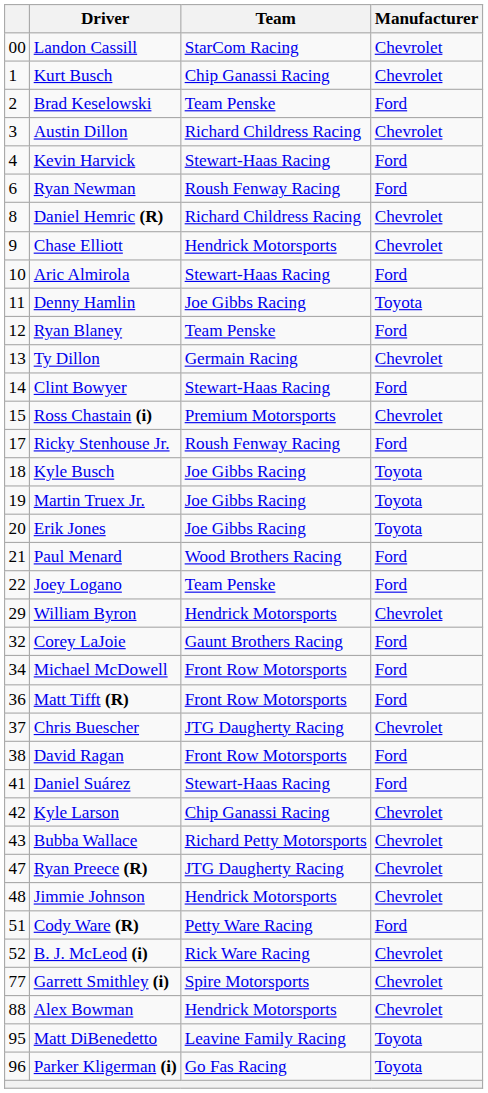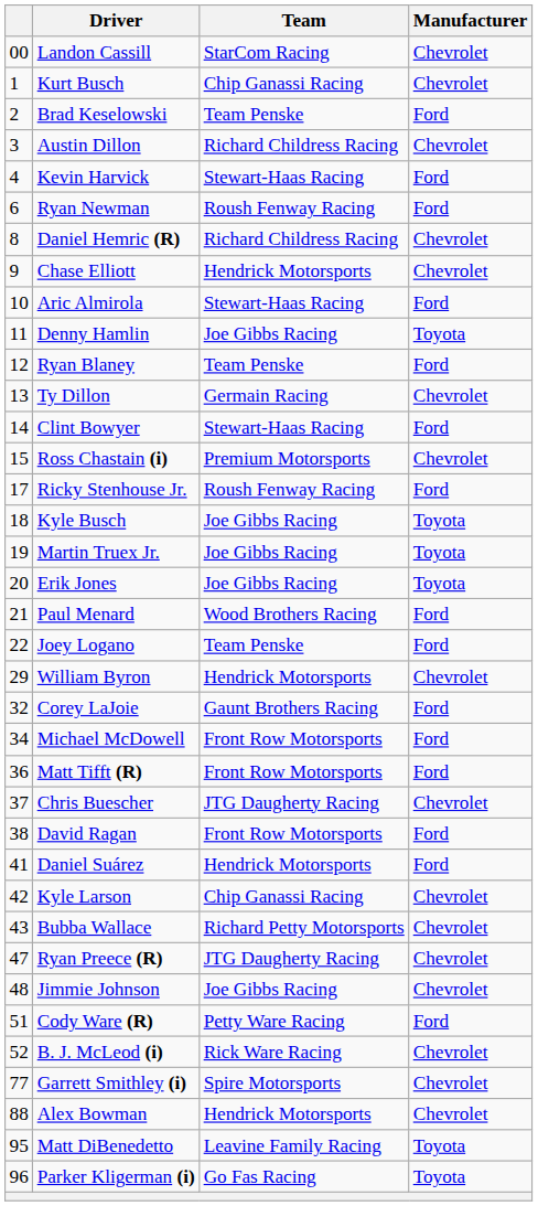Daniel Suárez | Team: Stewart-Haas Racing -> Hendrick Motorsports
Jimmie Johnson | Team: Hendrick Motorsports -> Joe Gibbs Racing
